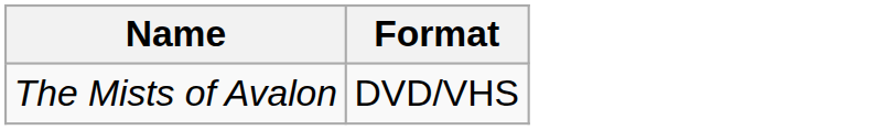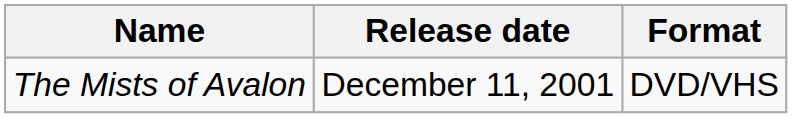+ column: Release date | December 11, 2001
